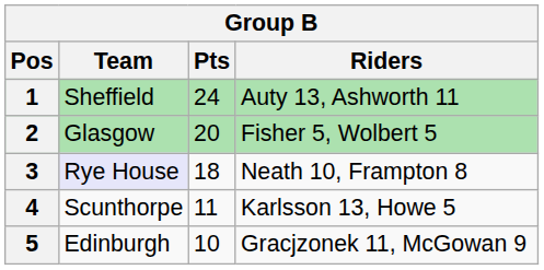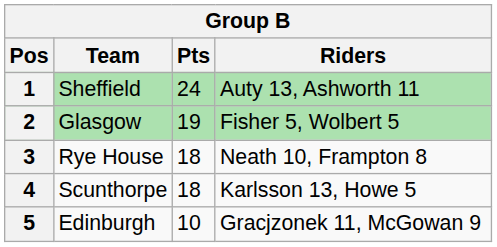2 | Pts: 20 -> 19
3 | Team: lavender background -> no background
4 | Pts: 11 -> 18
